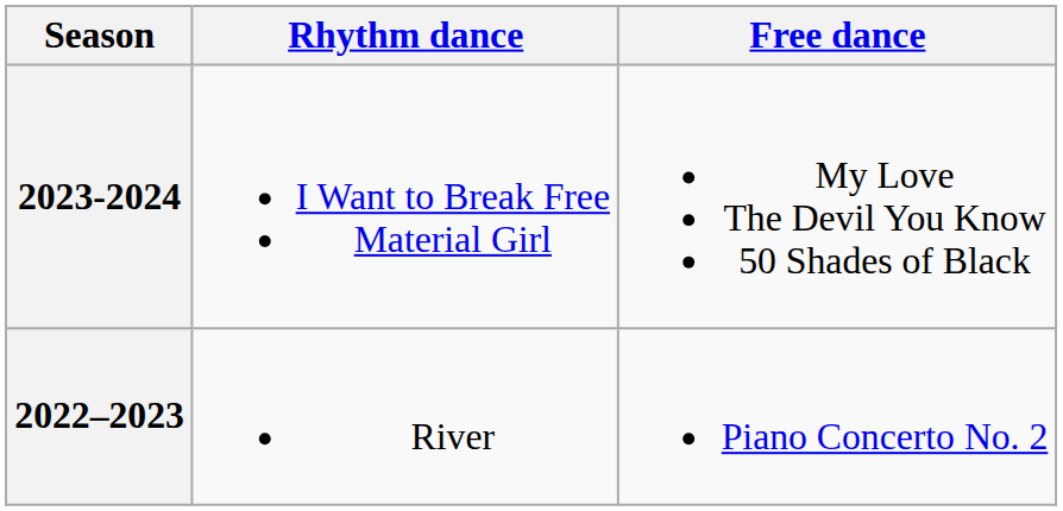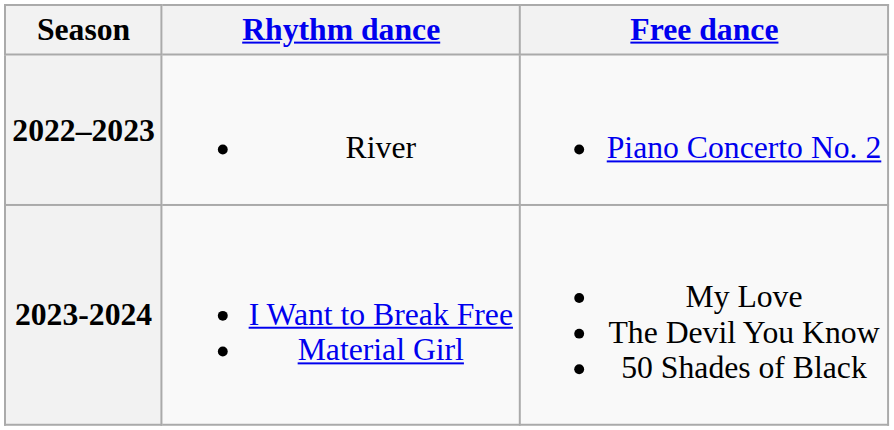rows swapped: 2023-2024 <-> 2022–2023
